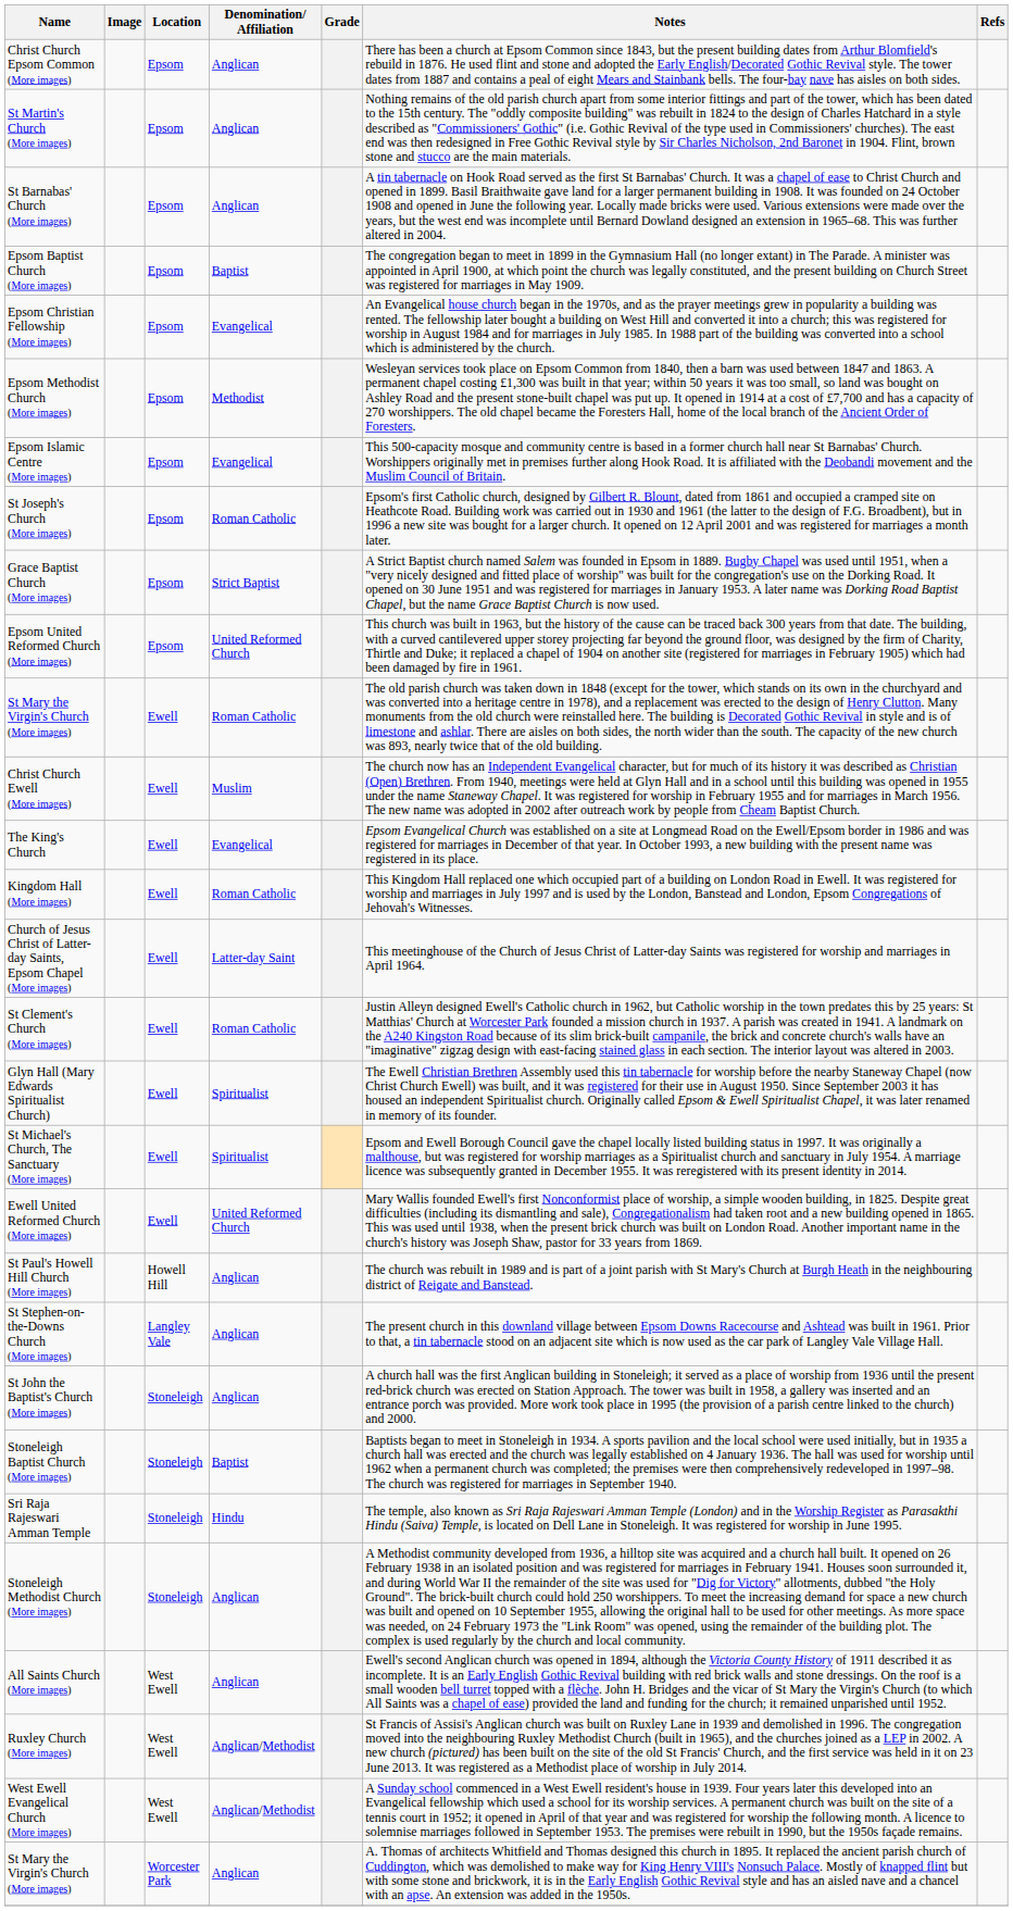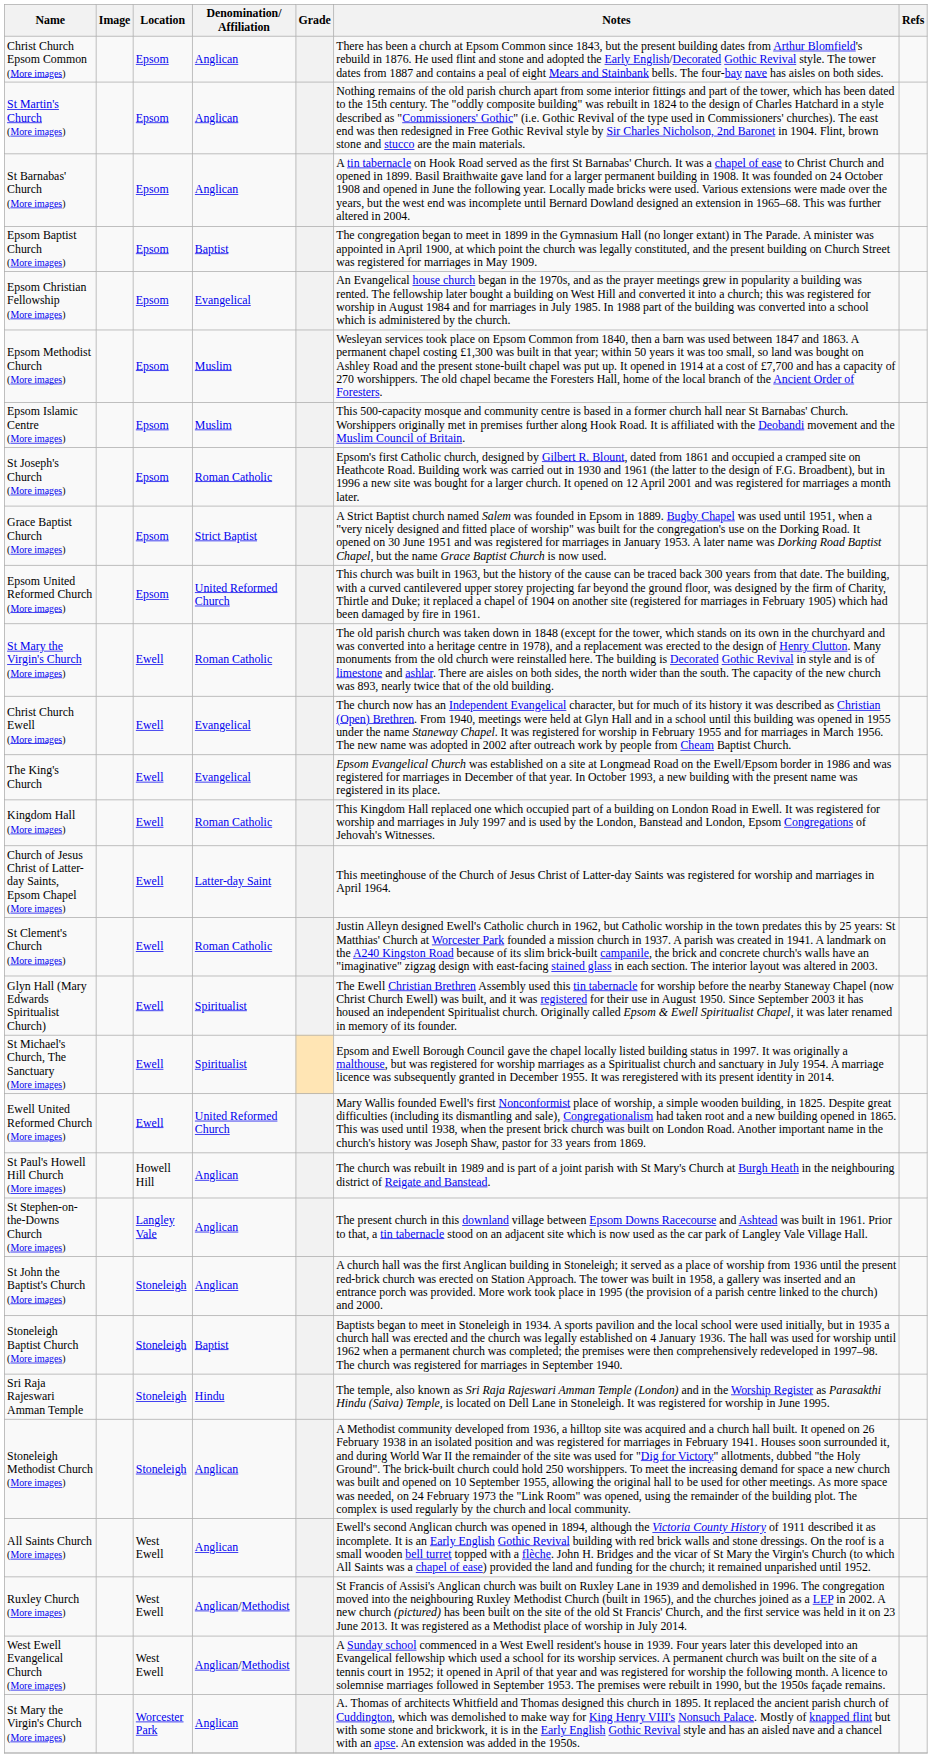Epsom Methodist Church (More images) | Denomination/ Affiliation: Methodist -> Muslim
Epsom Islamic Centre (More images) | Denomination/ Affiliation: Evangelical -> Muslim
Christ Church Ewell (More images) | Denomination/ Affiliation: Muslim -> Evangelical
